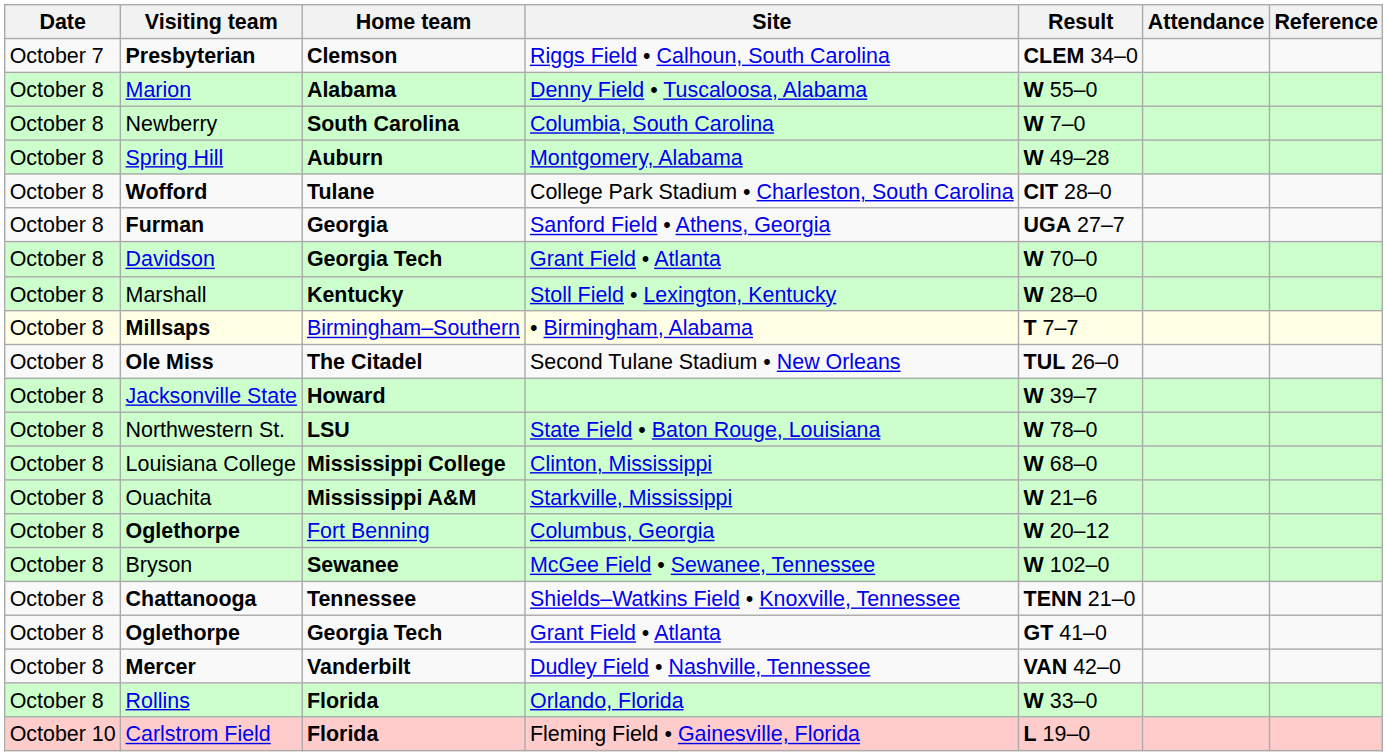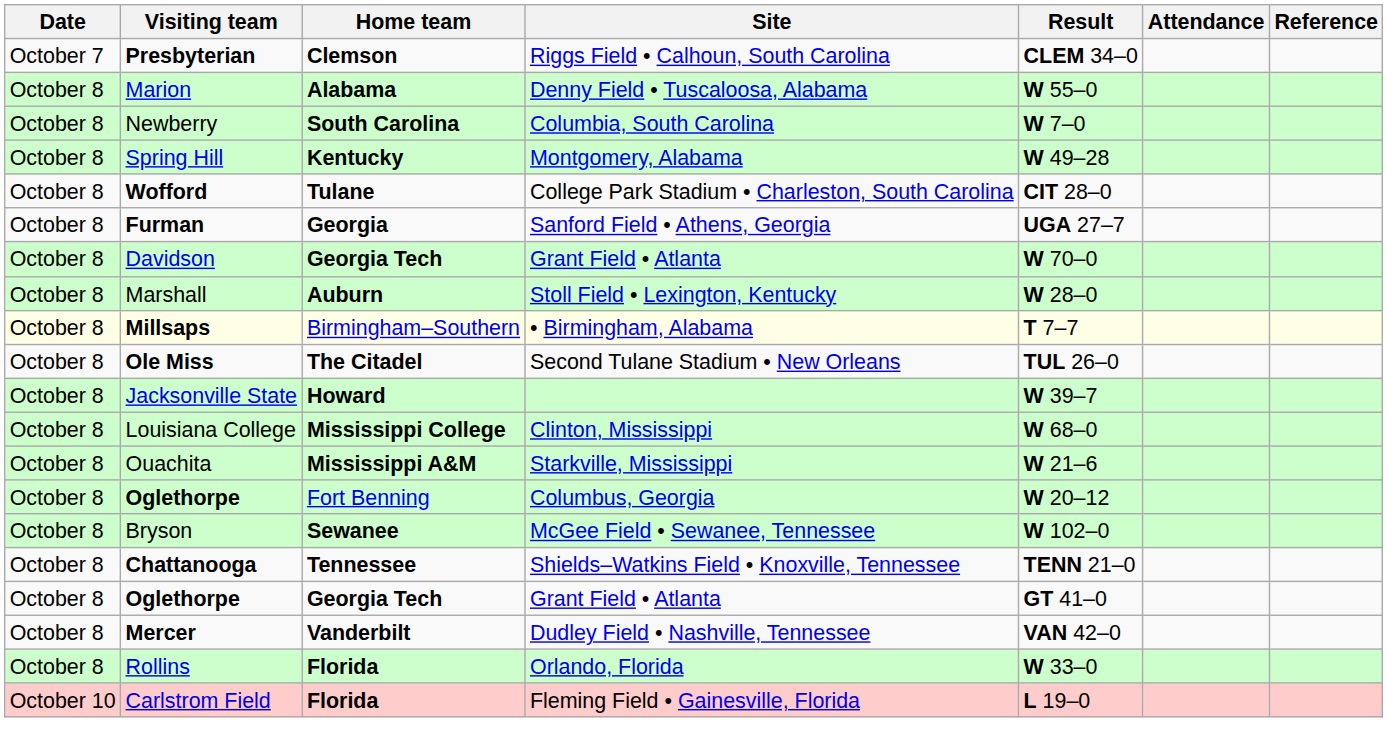Spring Hill | Home team: Auburn -> Kentucky
Marshall | Home team: Kentucky -> Auburn
- row: October 8 | Northwestern St. | LSU | State Field • Baton Rouge, Louisiana | W 78–0
